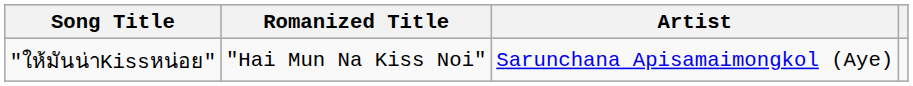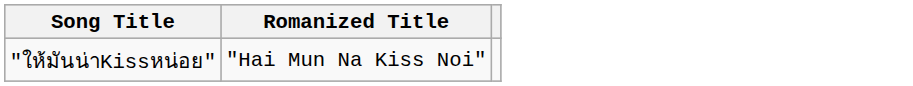- column: Artist | Sarunchana Apisamaimongkol (Aye)
